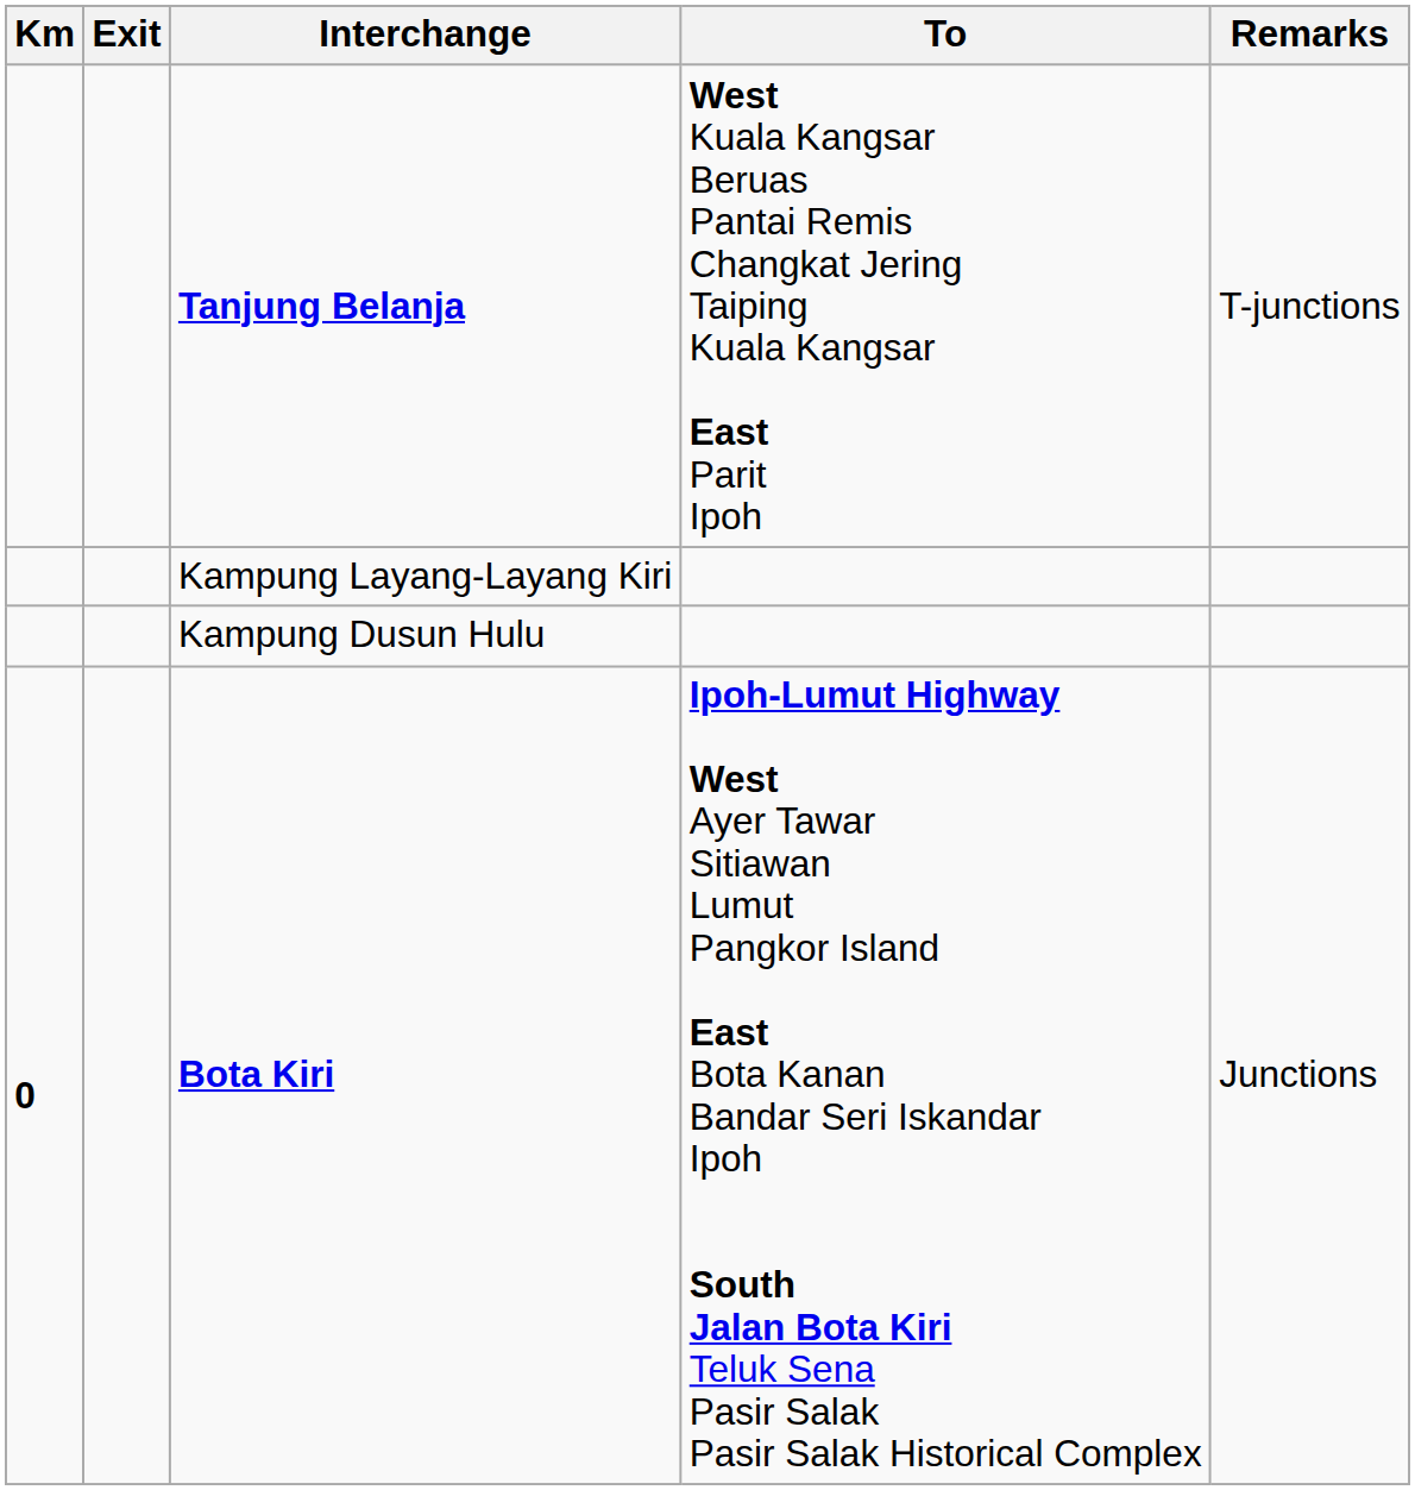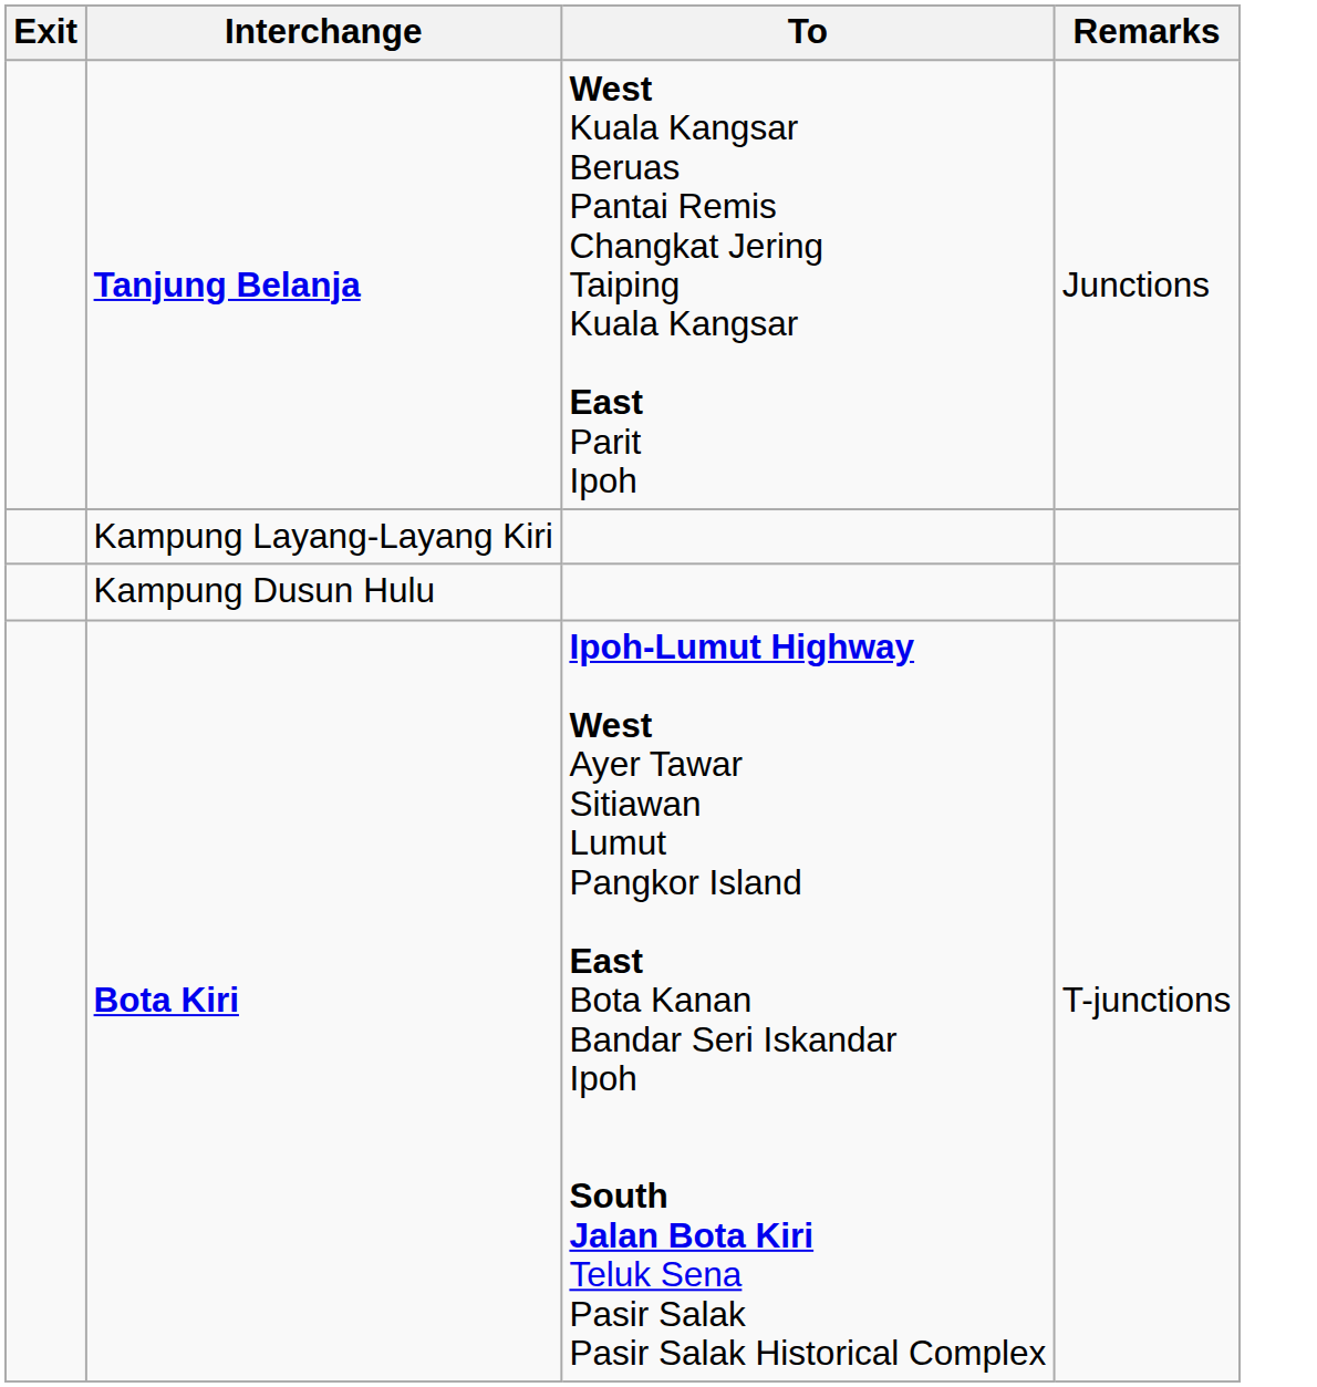- column: Km | 0
Tanjung Belanja | Remarks: T-junctions -> Junctions
Bota Kiri | Remarks: Junctions -> T-junctions
